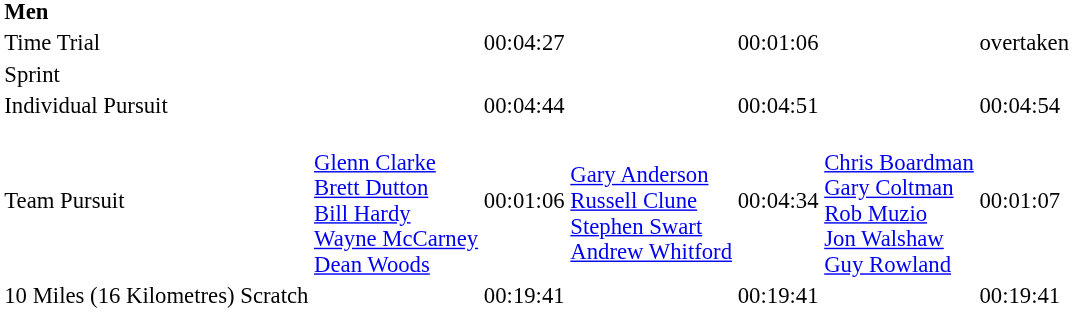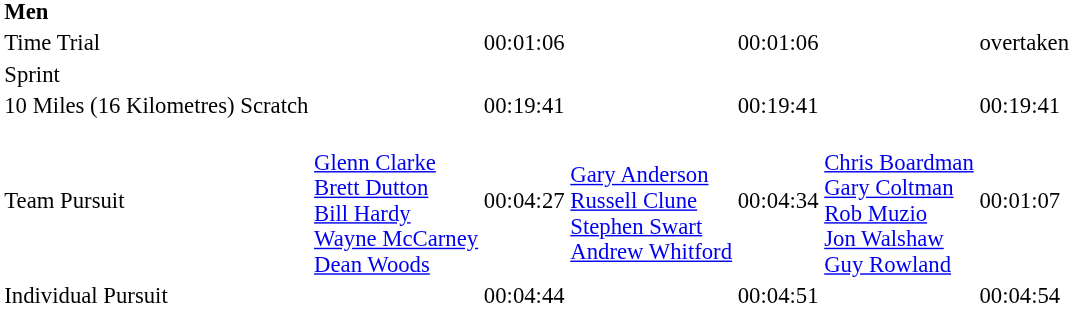Time Trial | column 3: 00:04:27 -> 00:01:06
rows swapped: Individual Pursuit <-> 10 Miles (16 Kilometres) Scratch
Team Pursuit | column 3: 00:01:06 -> 00:04:27
